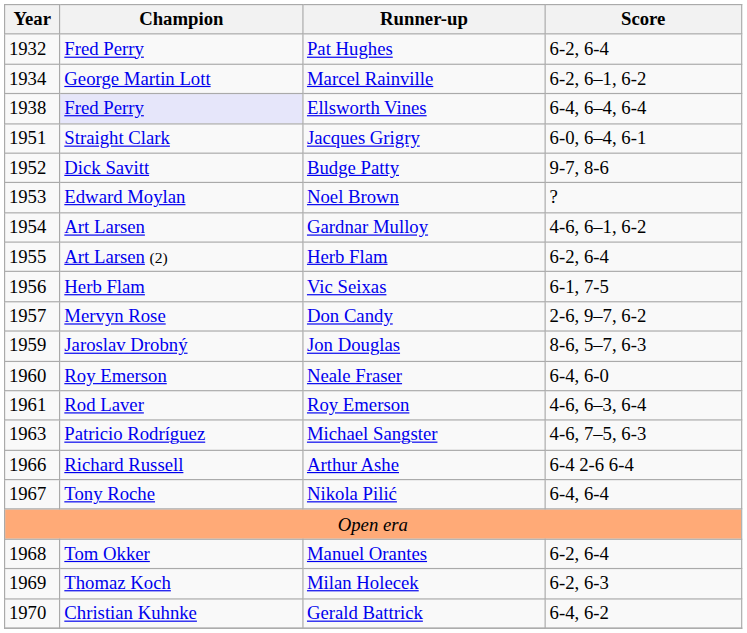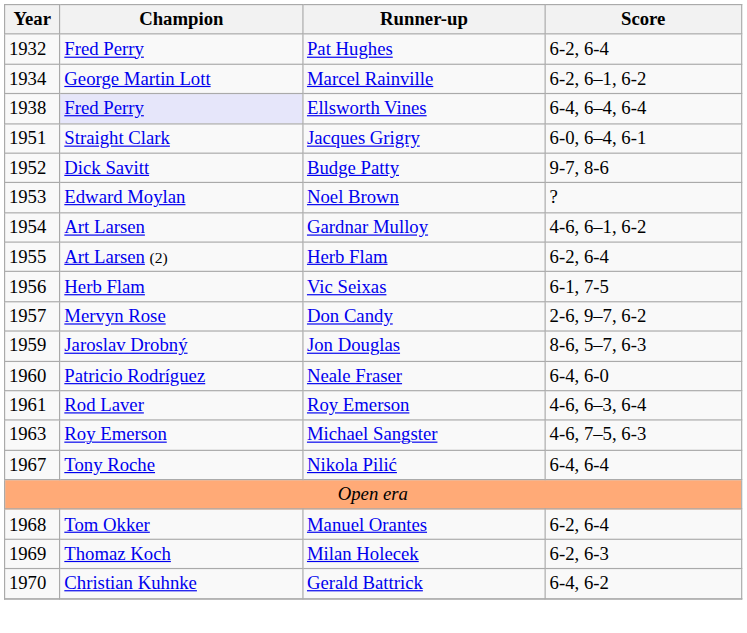Neale Fraser | Champion: Roy Emerson -> Patricio Rodríguez
Michael Sangster | Champion: Patricio Rodríguez -> Roy Emerson
- row: 1966 | Richard Russell | Arthur Ashe | 6-4 2-6 6-4
